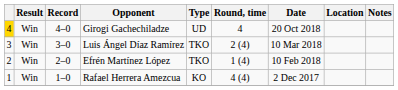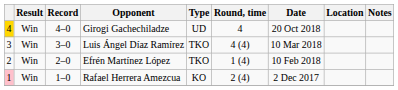Luis Ángel Díaz Ramírez | Round, time: 2 (4) -> 4 (4)
Rafael Herrera Amezcua | column 1: no background -> pink background
Rafael Herrera Amezcua | Round, time: 4 (4) -> 2 (4)
